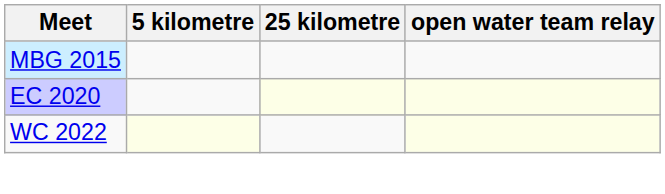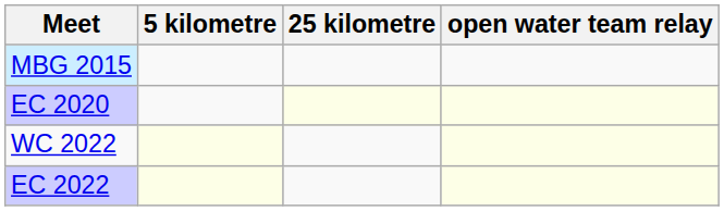+ row: EC 2022
